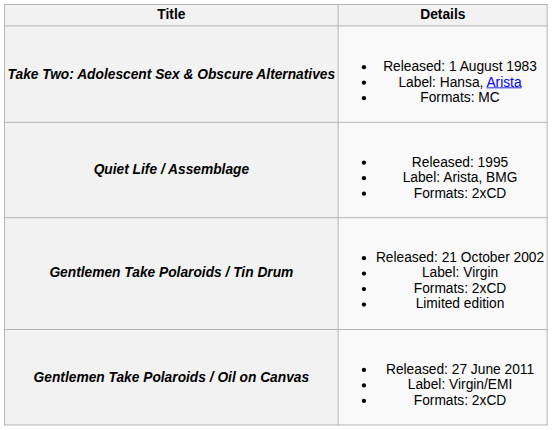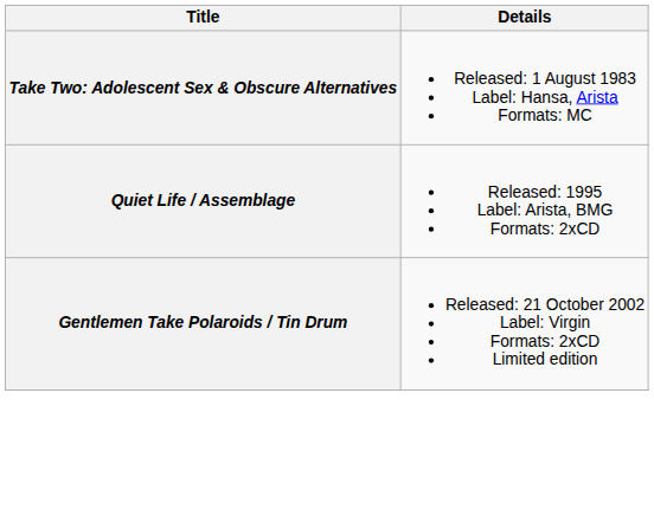- row: Gentlemen Take Polaroids / Oil on Canvas | Released: 27 June 2011 Label: Virgin/EMI Formats: 2xCD
